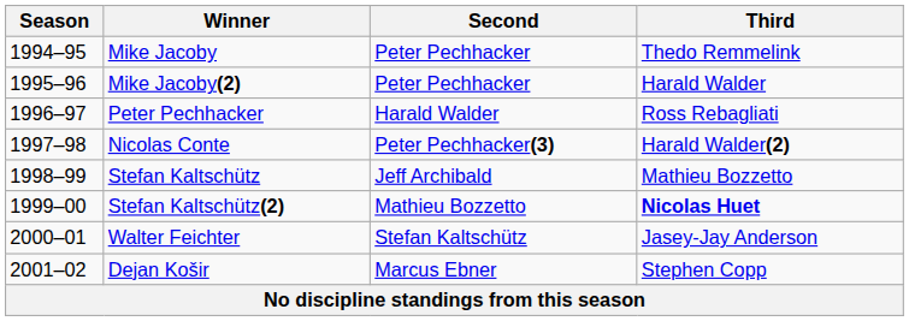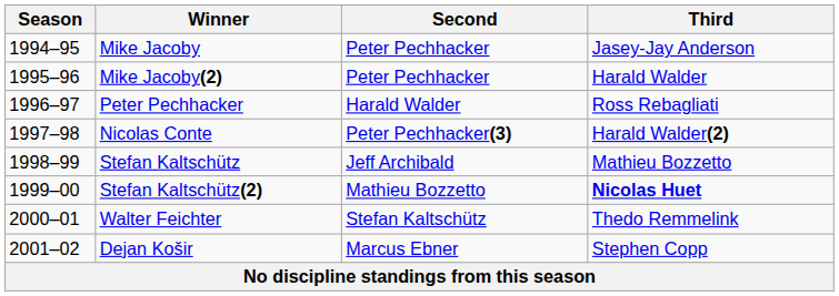Mike Jacoby | Third: Thedo Remmelink -> Jasey-Jay Anderson
Walter Feichter | Third: Jasey-Jay Anderson -> Thedo Remmelink
